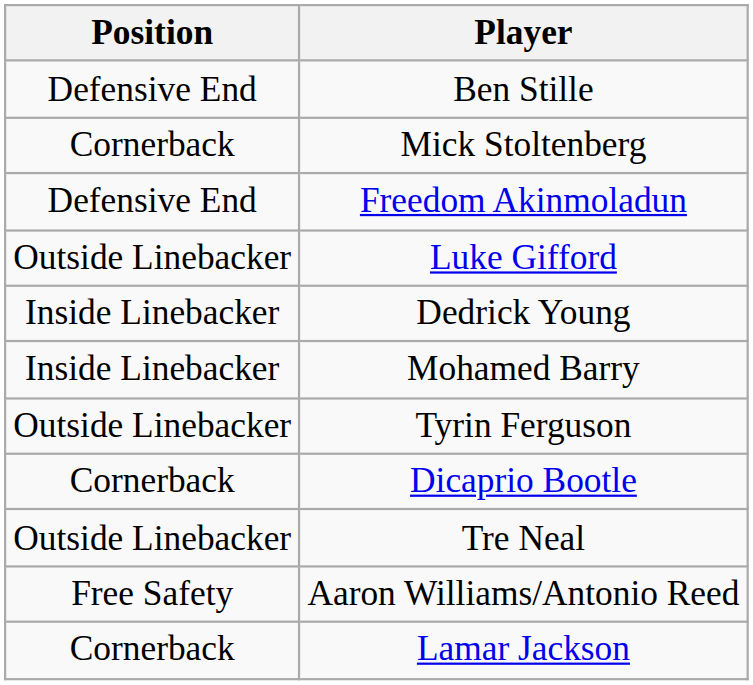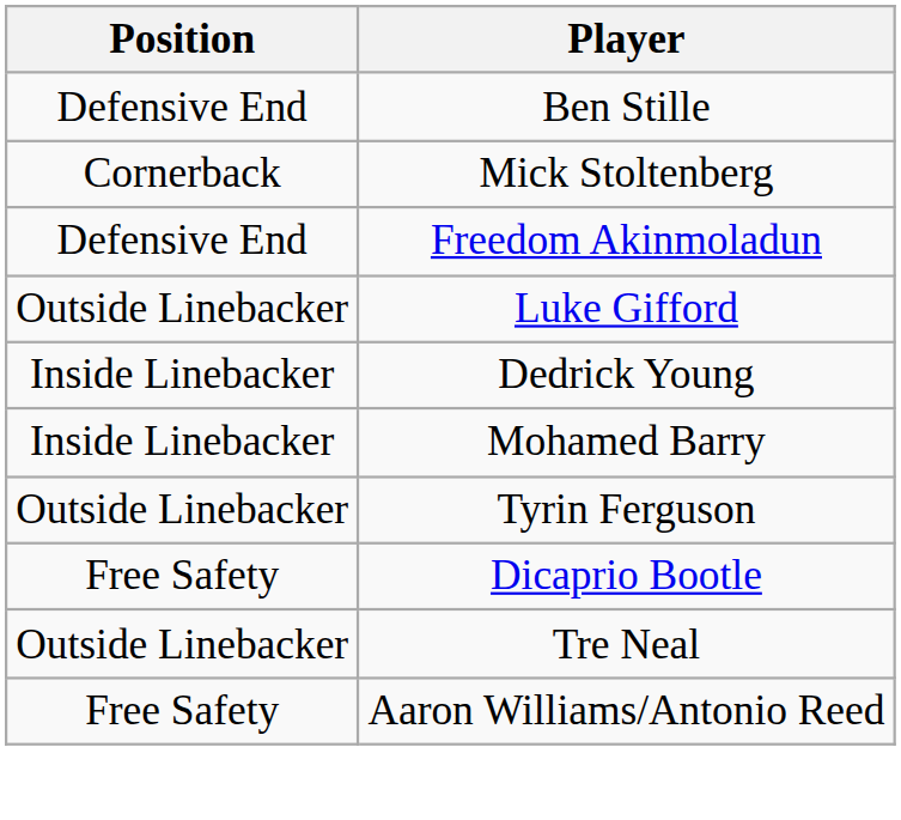Dicaprio Bootle | Position: Cornerback -> Free Safety
- row: Cornerback | Lamar Jackson
